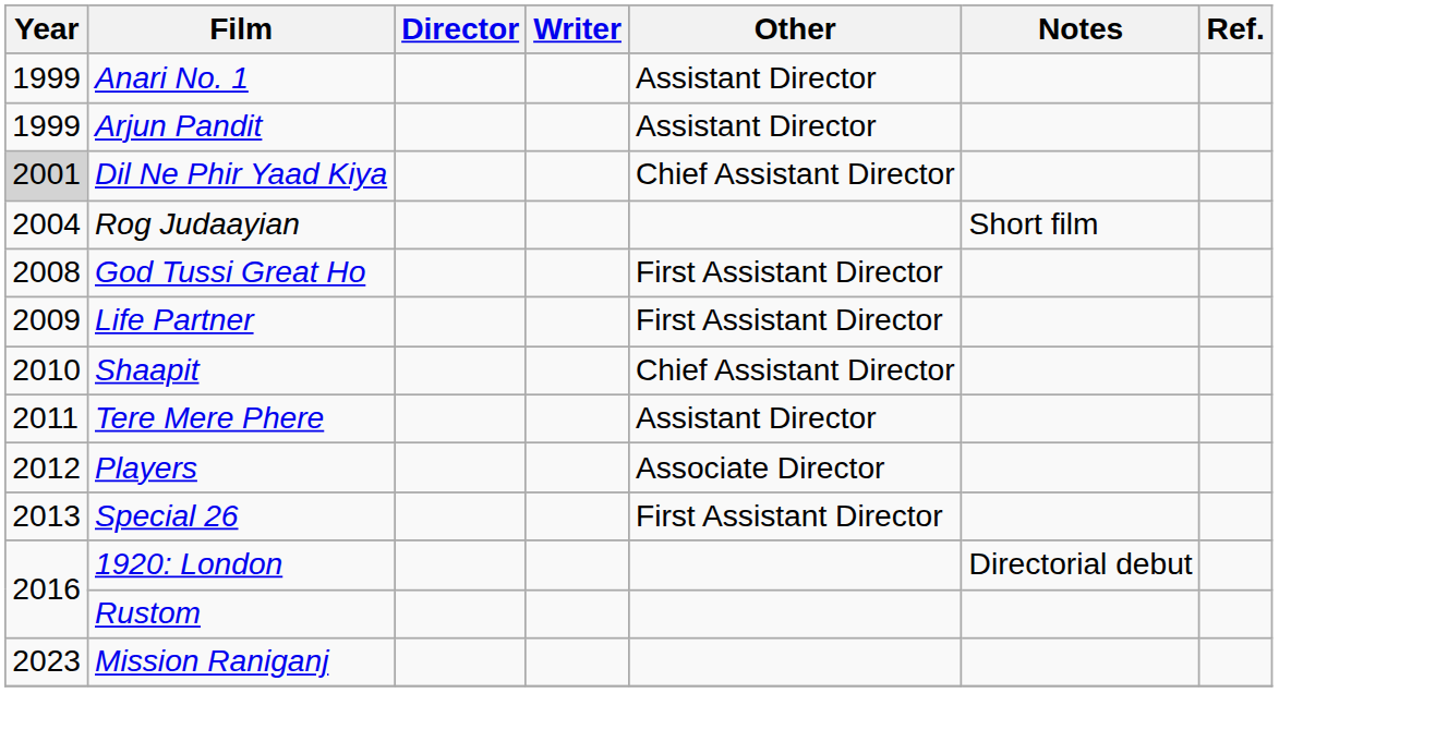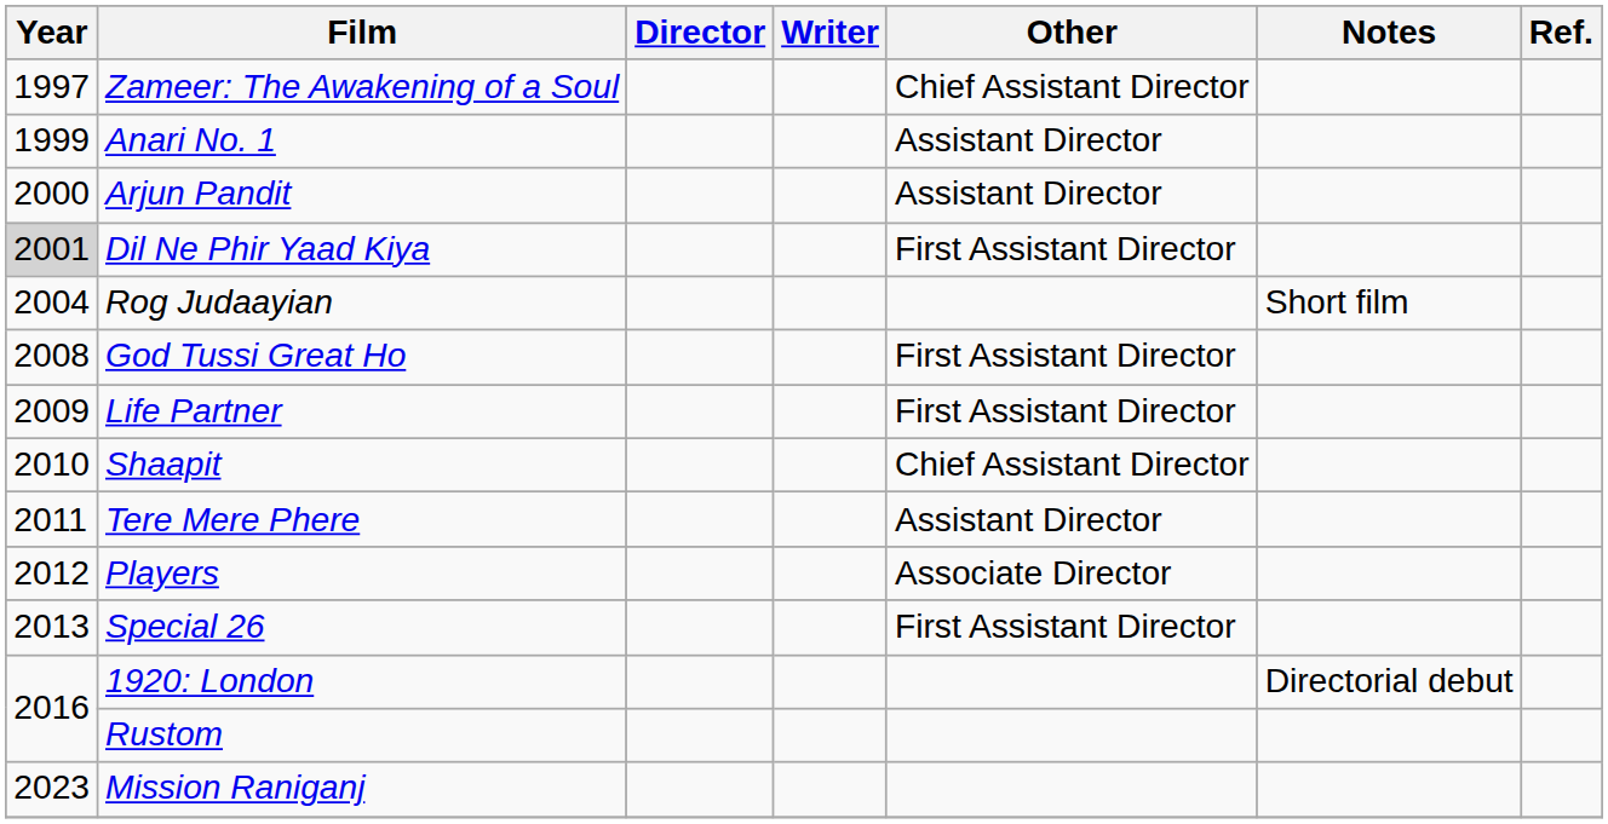+ row: 1997 | Zameer: The Awakening of a Soul | Chief Assistant Director
Arjun Pandit | Year: 1999 -> 2000
Dil Ne Phir Yaad Kiya | Other: Chief Assistant Director -> First Assistant Director
